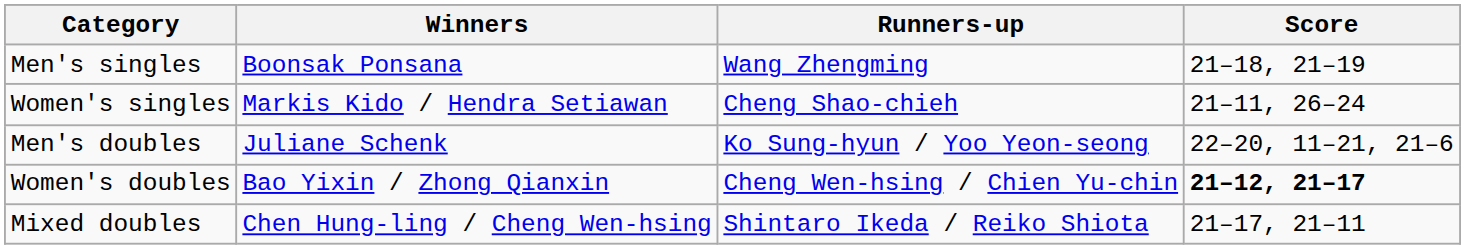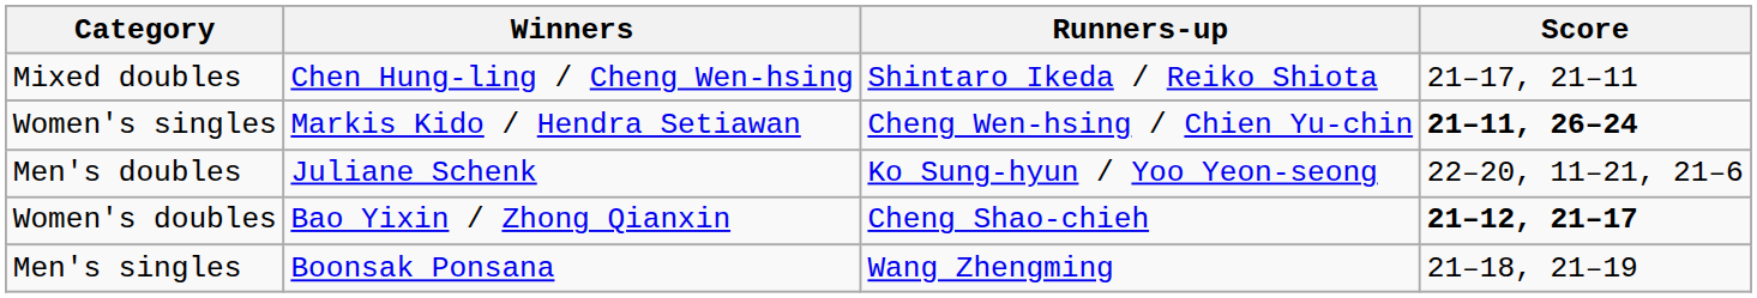rows swapped: Men's singles <-> Mixed doubles
Women's singles | Runners-up: Cheng Shao-chieh -> Cheng Wen-hsing / Chien Yu-chin
Women's singles | Score: normal -> bold
Women's doubles | Runners-up: Cheng Wen-hsing / Chien Yu-chin -> Cheng Shao-chieh
